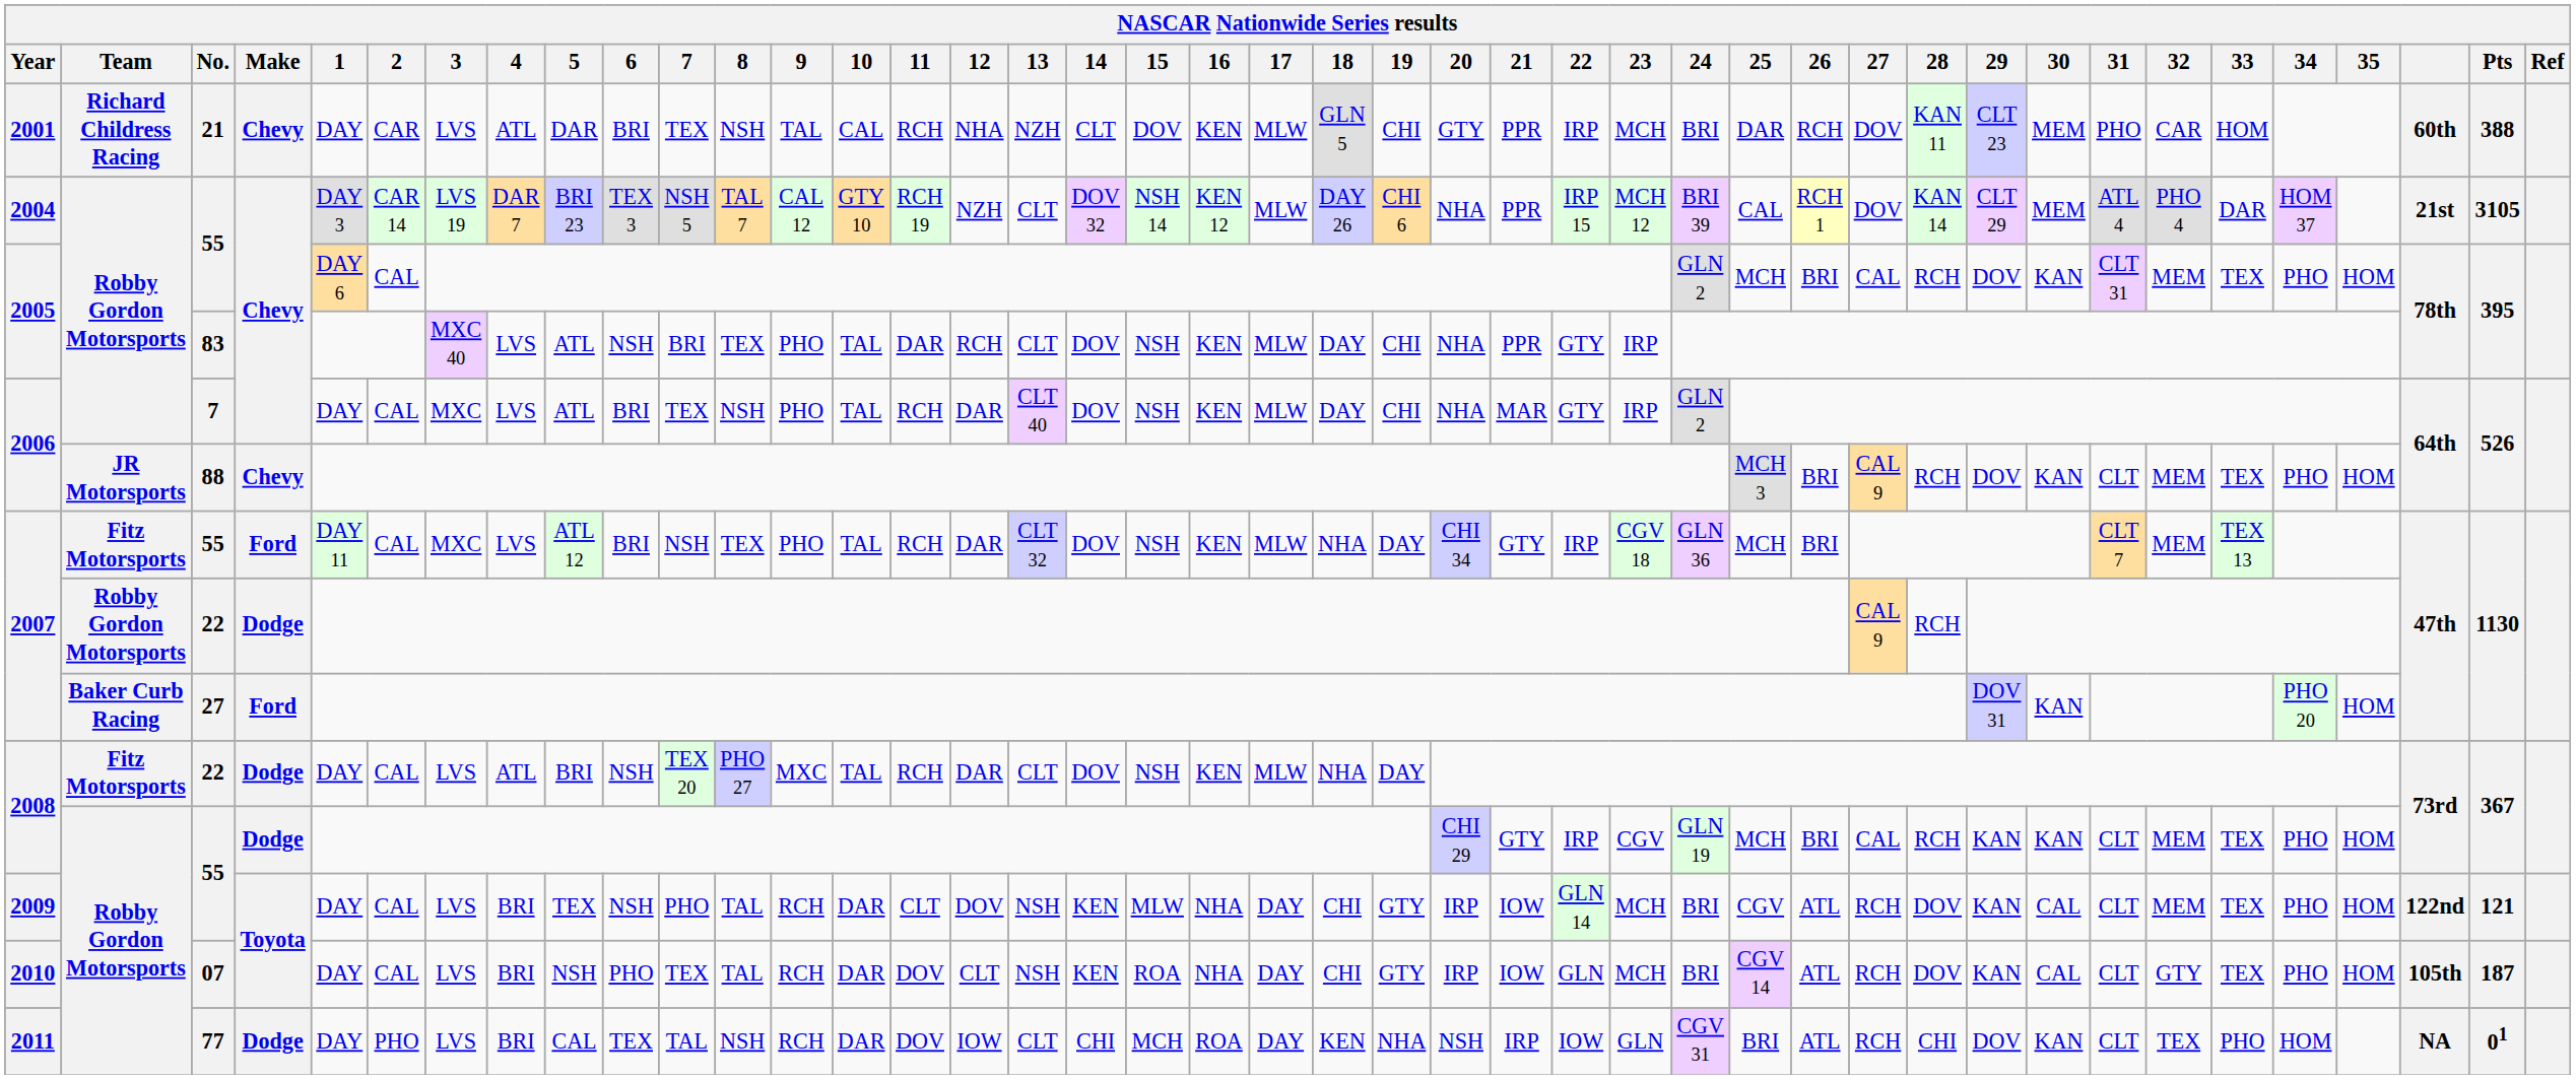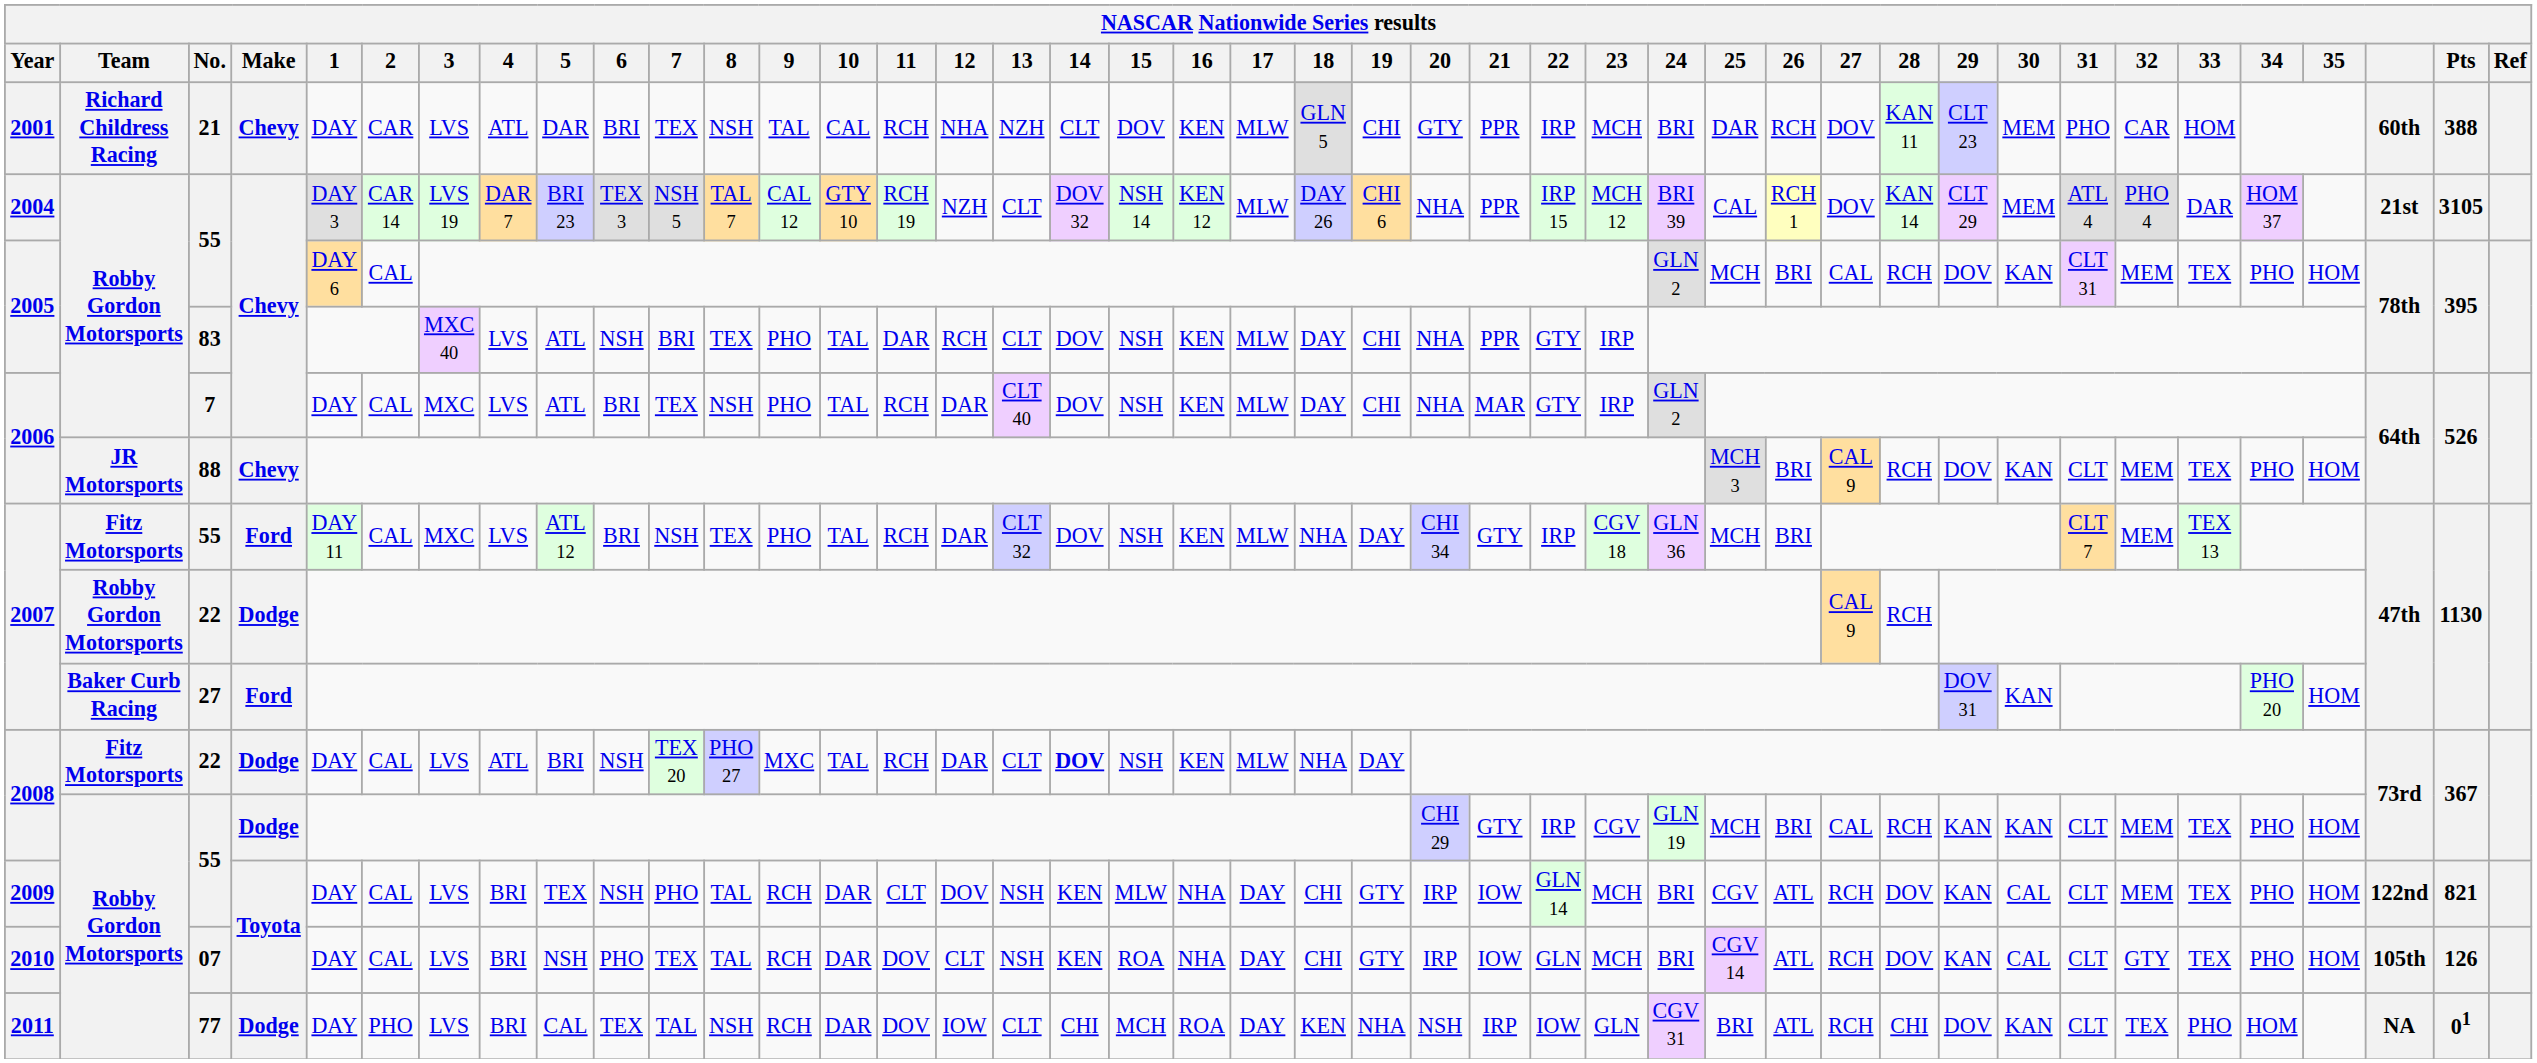2008 / 22 | 14: normal -> bold
2009 | Pts: 121 -> 821
2010 | Pts: 187 -> 126
